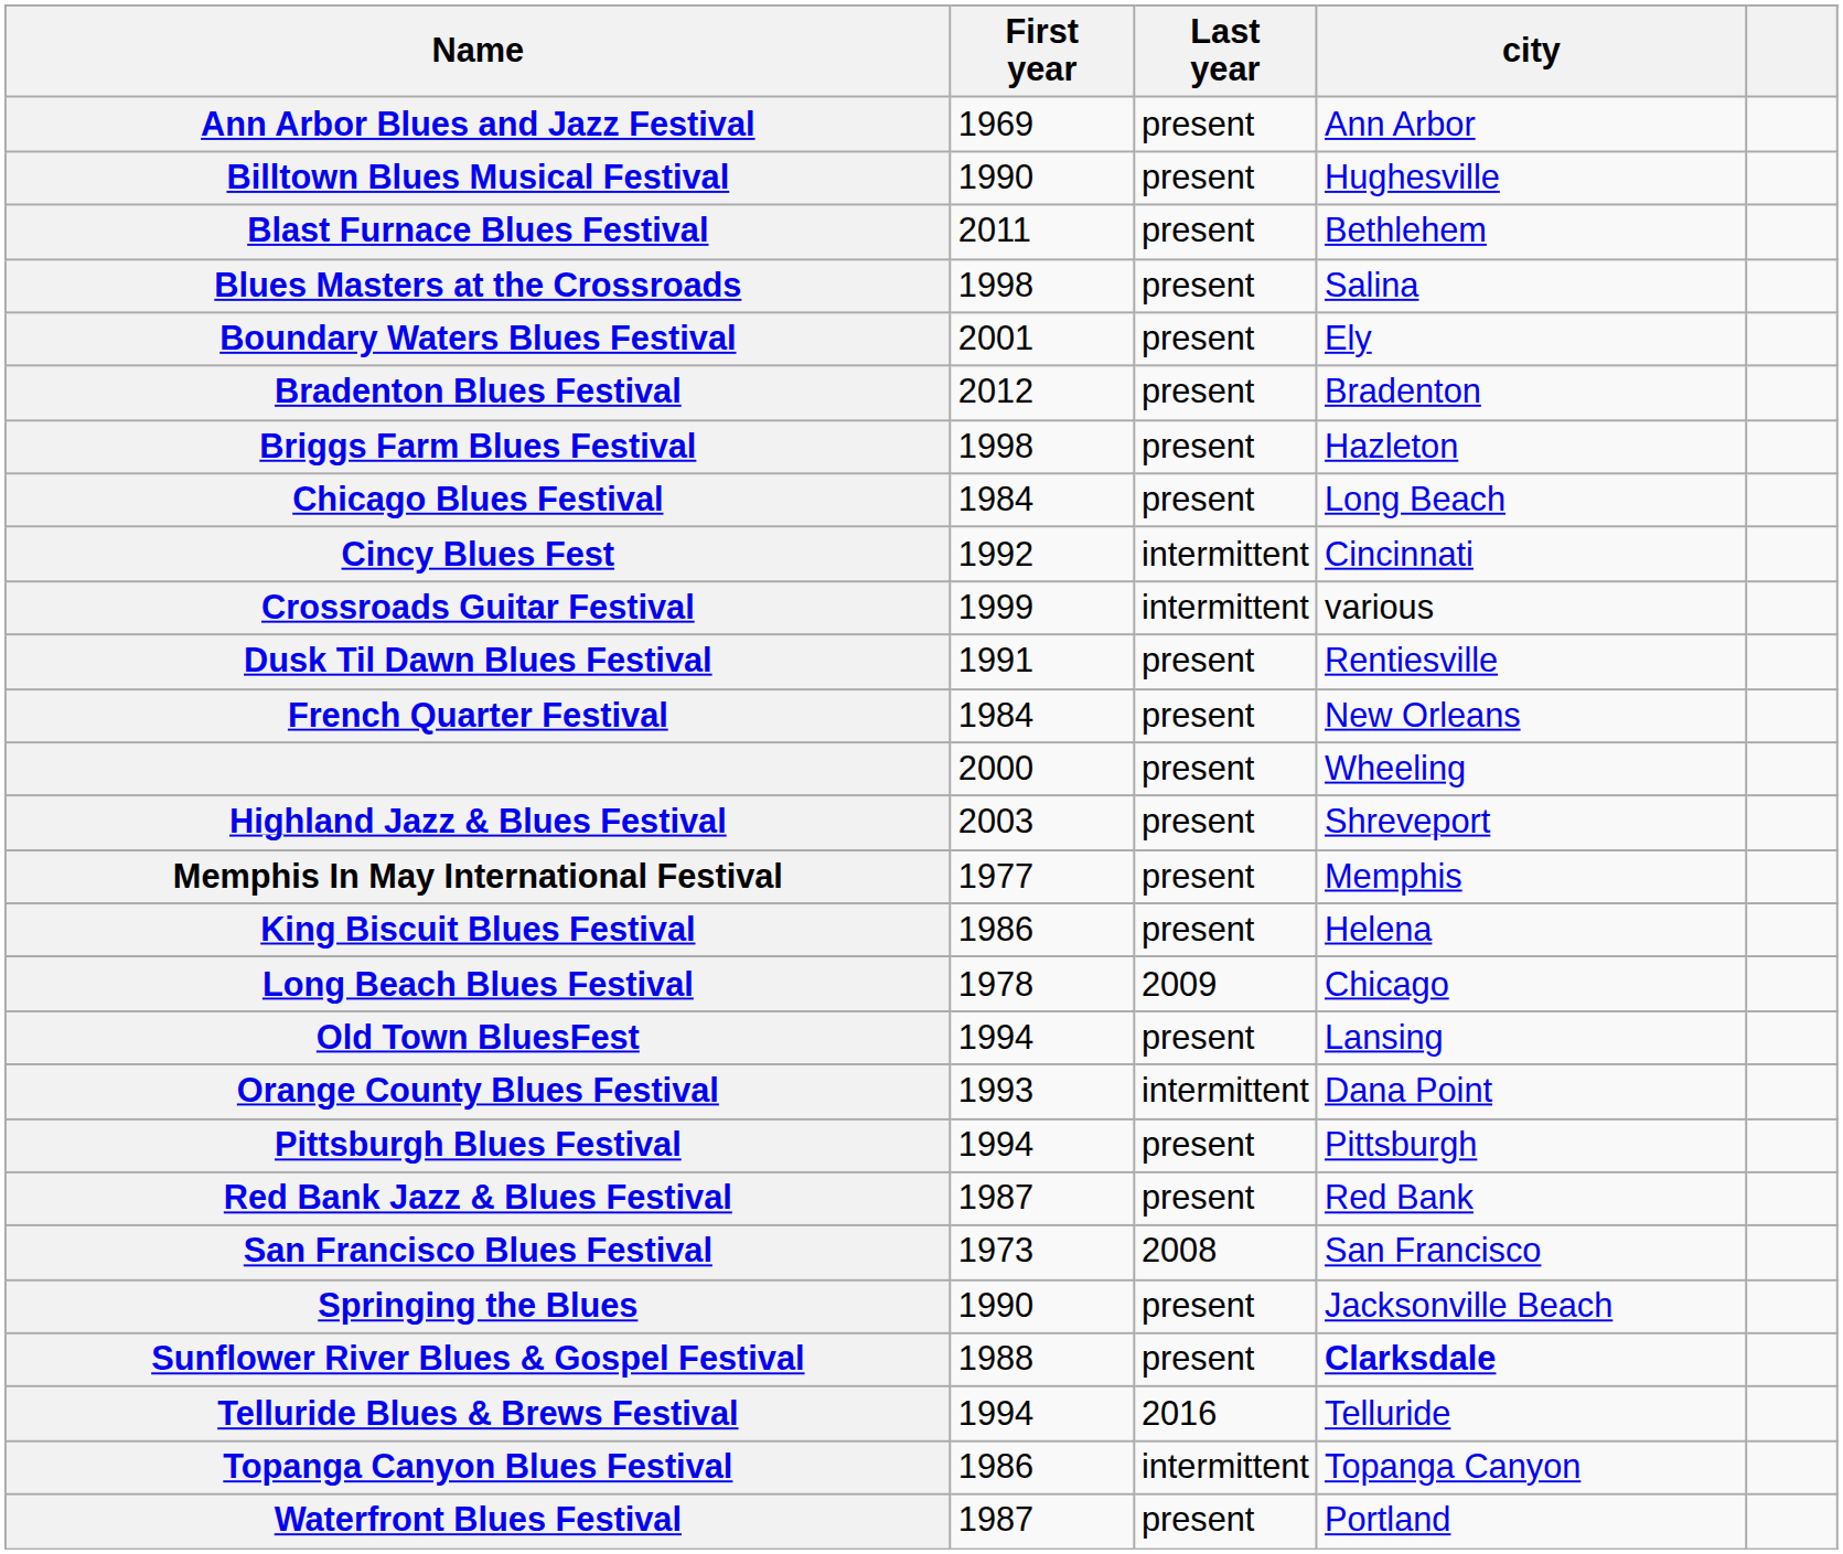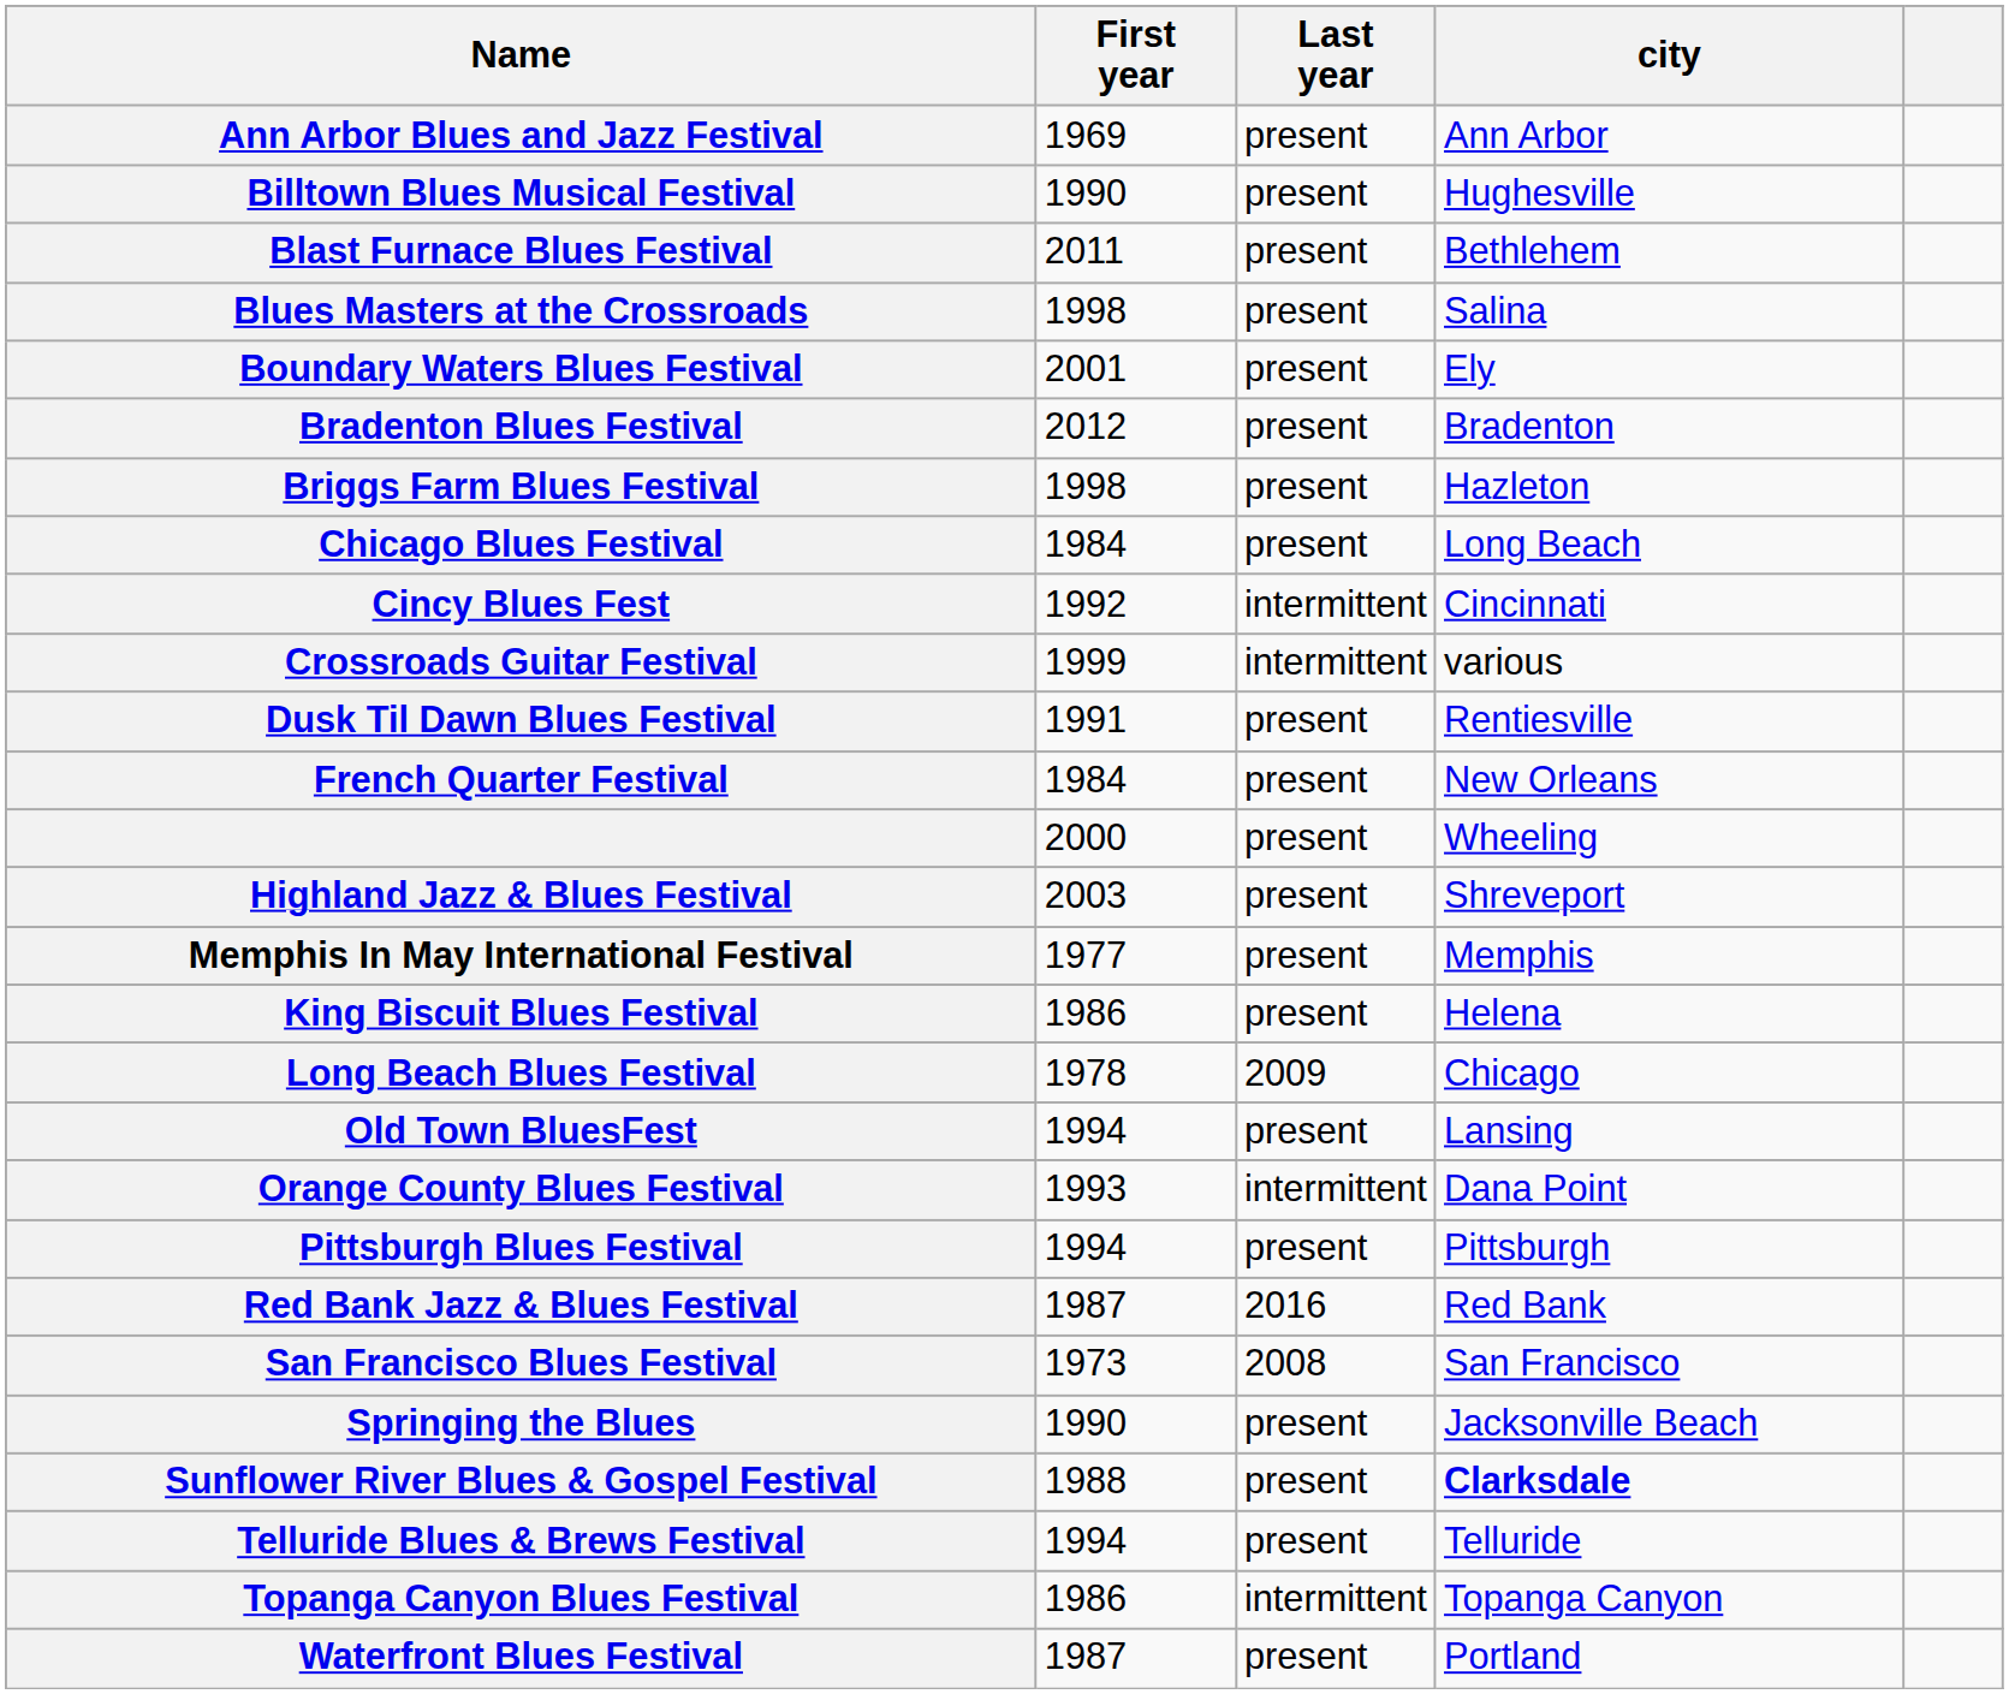Red Bank Jazz & Blues Festival | Last year: present -> 2016
Telluride Blues & Brews Festival | Last year: 2016 -> present
